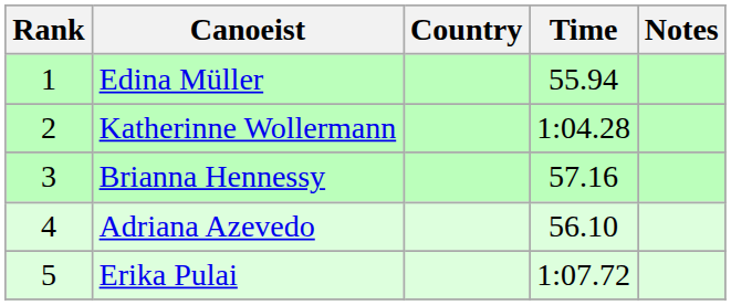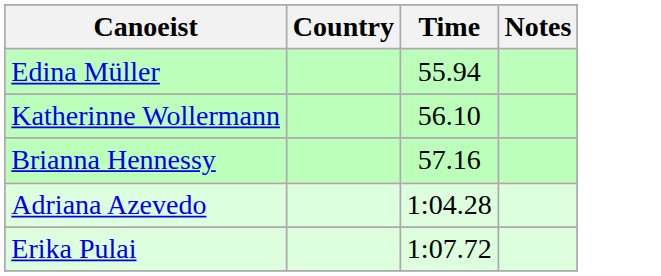- column: Rank | 1 | 2 | 3 | 4 | 5
Katherinne Wollermann | Time: 1:04.28 -> 56.10
Adriana Azevedo | Time: 56.10 -> 1:04.28
